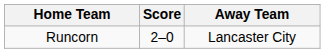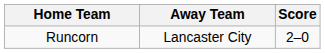columns swapped: Score <-> Away Team
